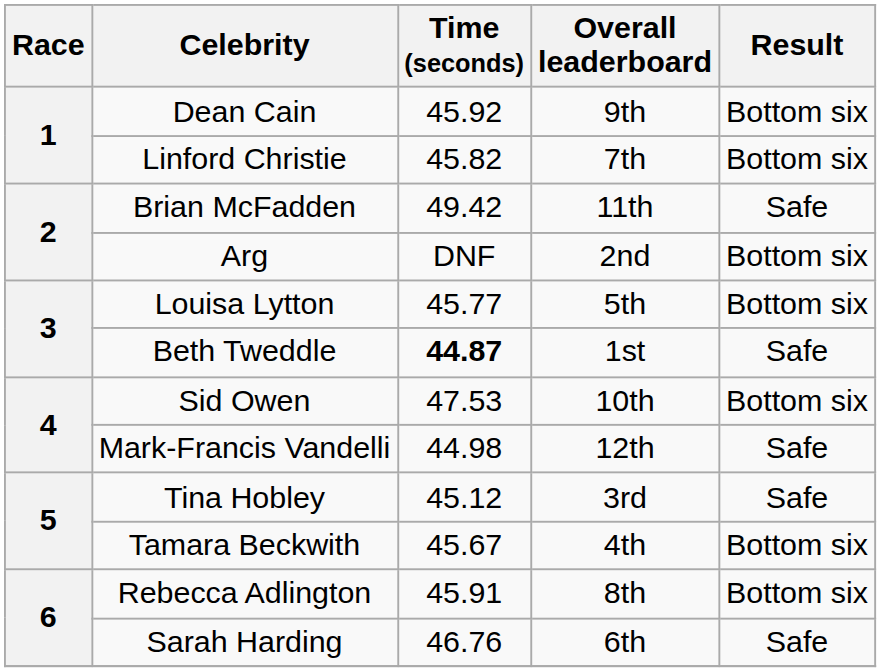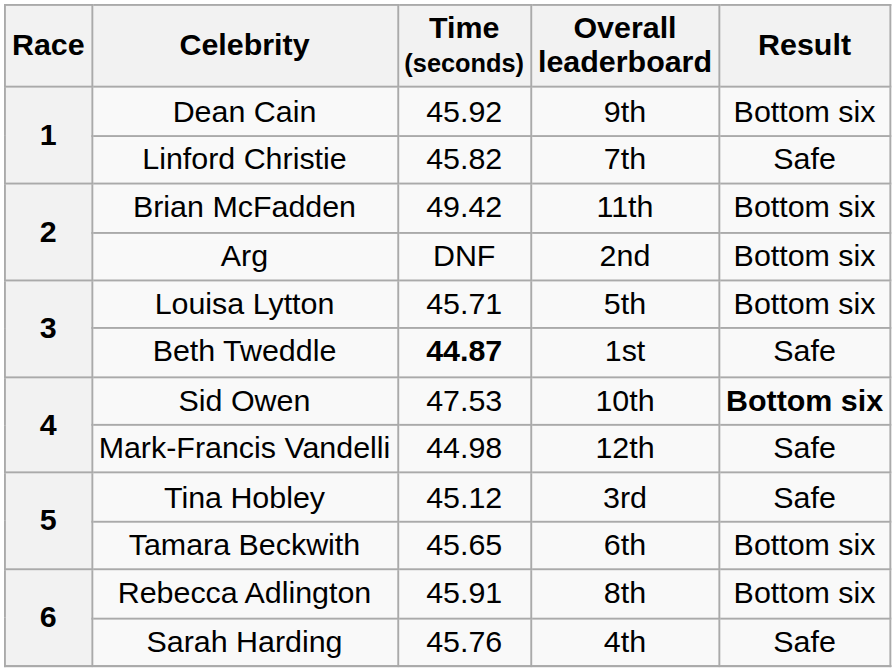Linford Christie | Result: Bottom six -> Safe
Brian McFadden | Result: Safe -> Bottom six
Louisa Lytton | Time (seconds): 45.77 -> 45.71
Sid Owen | Result: normal -> bold
Tamara Beckwith | Time (seconds): 45.67 -> 45.65
Tamara Beckwith | Overall leaderboard: 4th -> 6th
Sarah Harding | Time (seconds): 46.76 -> 45.76
Sarah Harding | Overall leaderboard: 6th -> 4th
